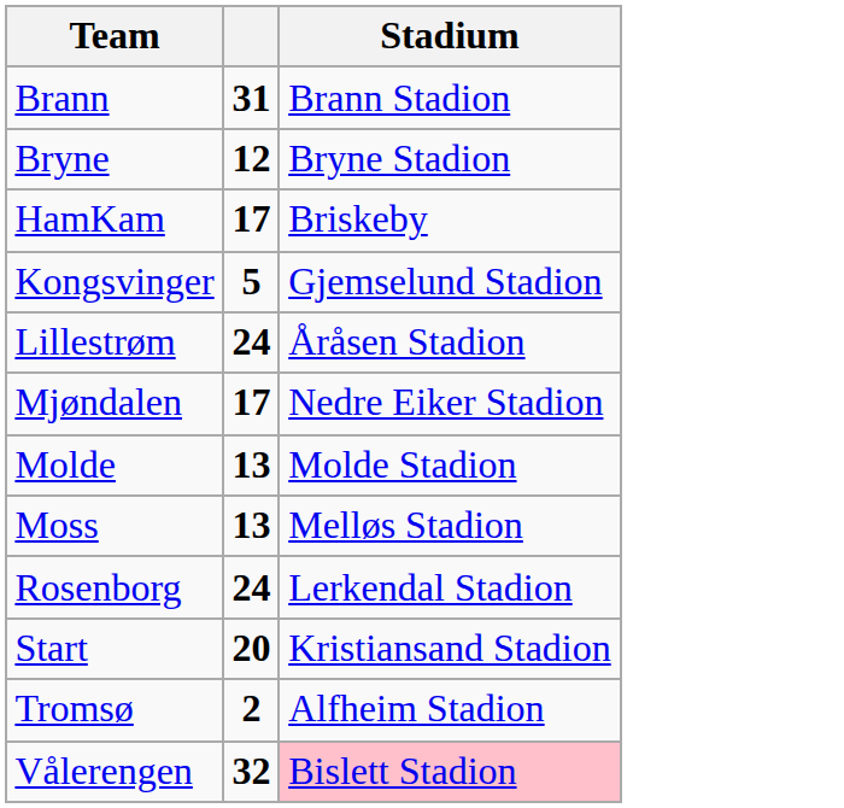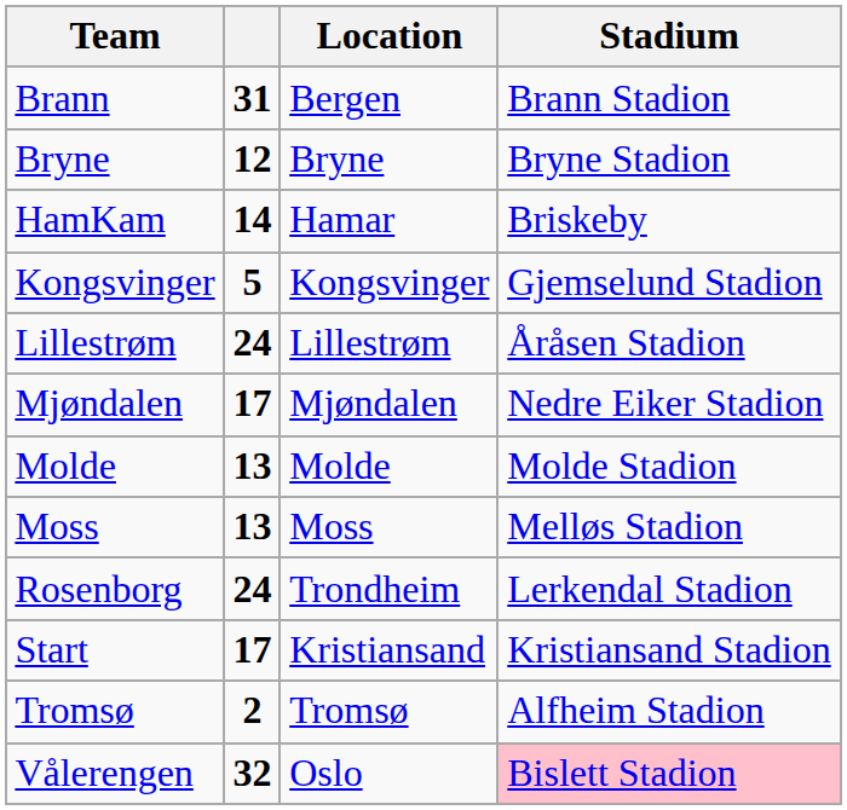+ column: Location | Bergen | Bryne | Hamar | Kongsvinger | Lillestrøm | Mjøndalen | Molde | Moss | Trondheim | Kristiansand | Tromsø | Oslo
HamKam | column 2: 17 -> 14
Start | column 2: 20 -> 17
